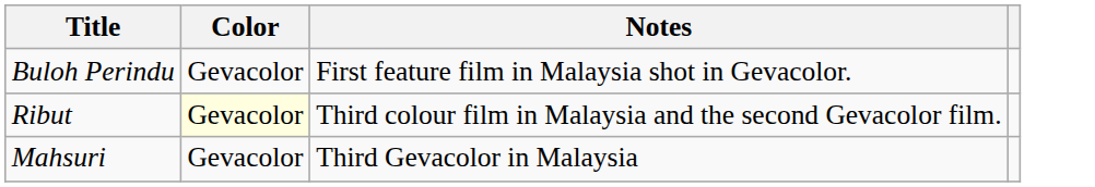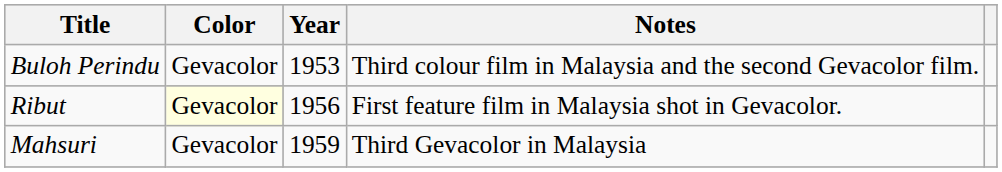+ column: Year | 1953 | 1956 | 1959
Buloh Perindu | Notes: First feature film in Malaysia shot in Gevacolor. -> Third colour film in Malaysia and the second Gevacolor film.
Ribut | Notes: Third colour film in Malaysia and the second Gevacolor film. -> First feature film in Malaysia shot in Gevacolor.
